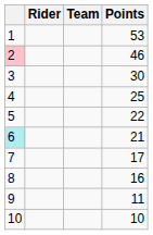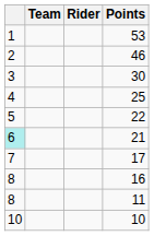columns swapped: Rider <-> Team
46 | column 1: pink background -> no background
11 | column 1: 9 -> 8
